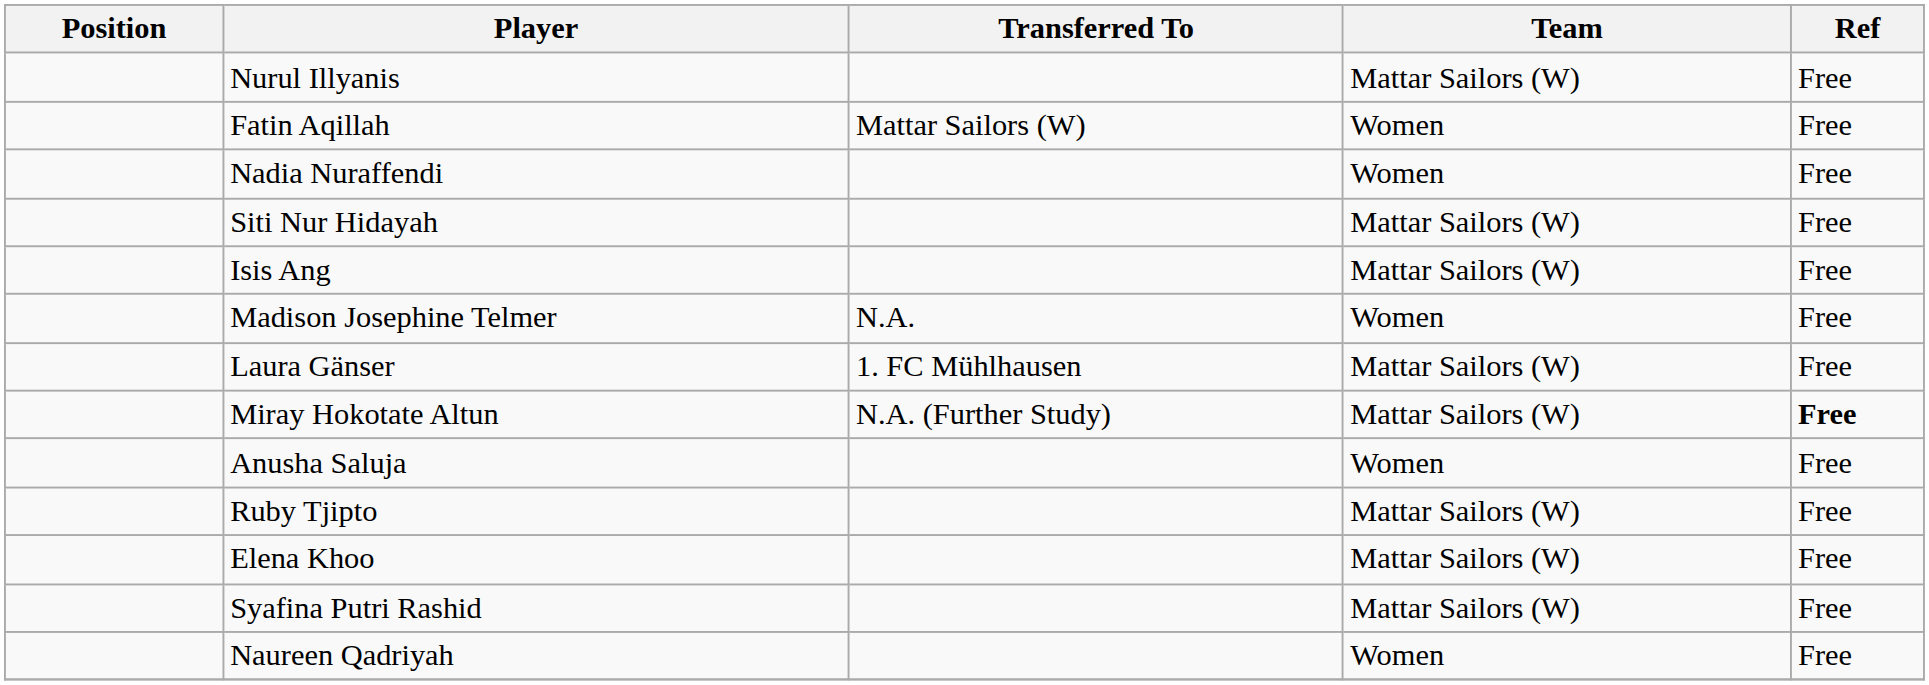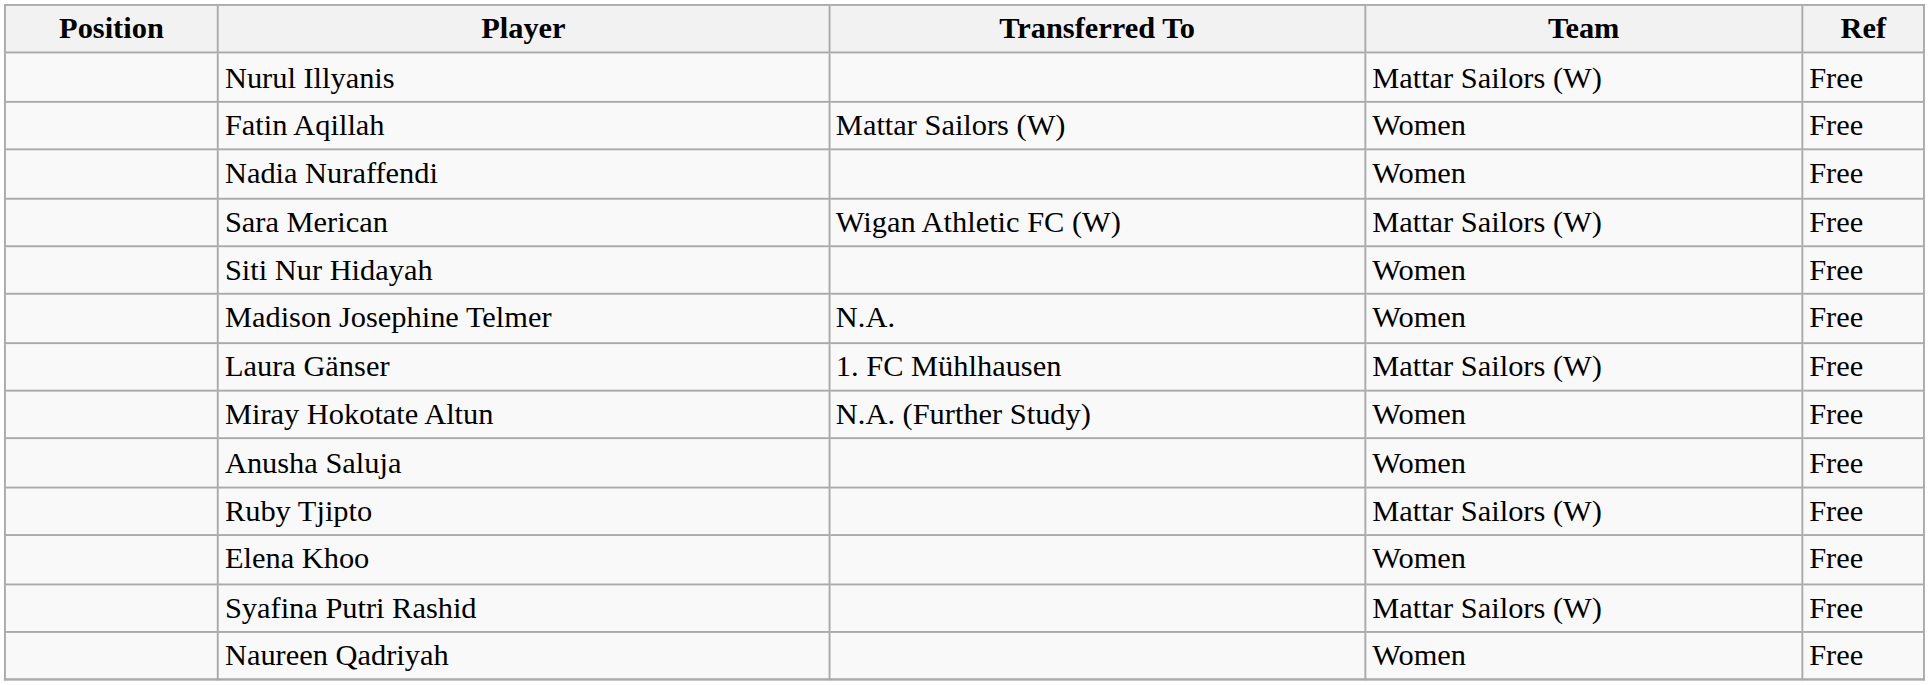+ row: Sara Merican | Wigan Athletic FC (W) | Mattar Sailors (W) | Free
Siti Nur Hidayah | Team: Mattar Sailors (W) -> Women
- row: Isis Ang | Mattar Sailors (W) | Free
Miray Hokotate Altun | Team: Mattar Sailors (W) -> Women
Miray Hokotate Altun | Ref: bold -> normal
Elena Khoo | Team: Mattar Sailors (W) -> Women
